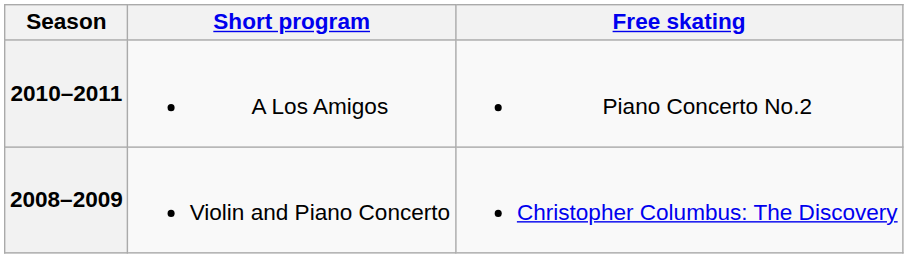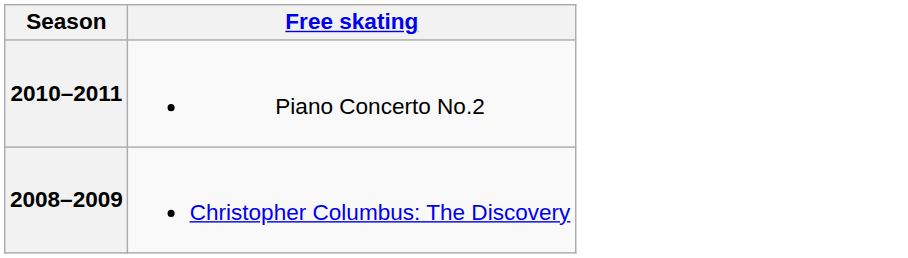- column: Short program | A Los Amigos | Violin and Piano Concerto
